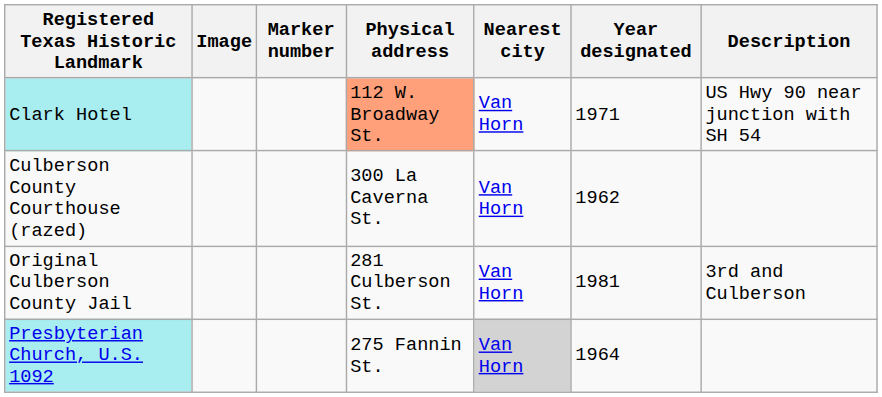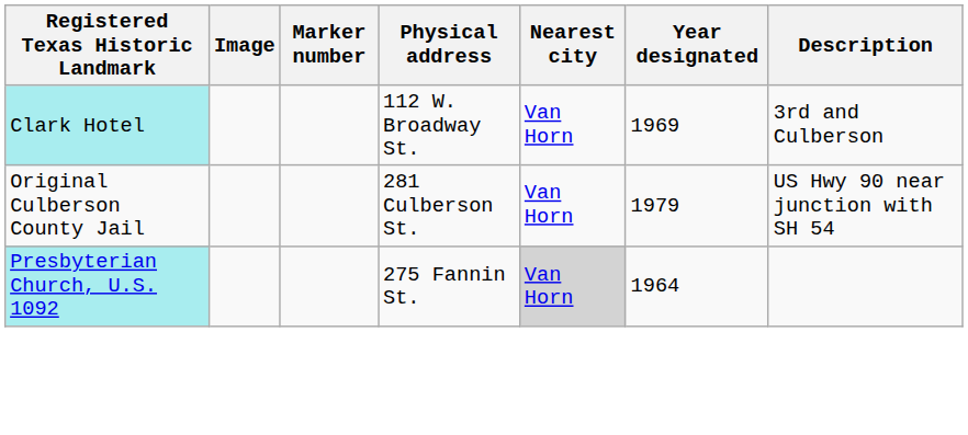Clark Hotel | Physical address: lightsalmon background -> no background
Clark Hotel | Year designated: 1971 -> 1969
Clark Hotel | Description: US Hwy 90 near junction with SH 54 -> 3rd and Culberson
- row: Culberson County Courthouse (razed) | 300 La Caverna St. | Van Horn | 1962
Original Culberson County Jail | Year designated: 1981 -> 1979
Original Culberson County Jail | Description: 3rd and Culberson -> US Hwy 90 near junction with SH 54
